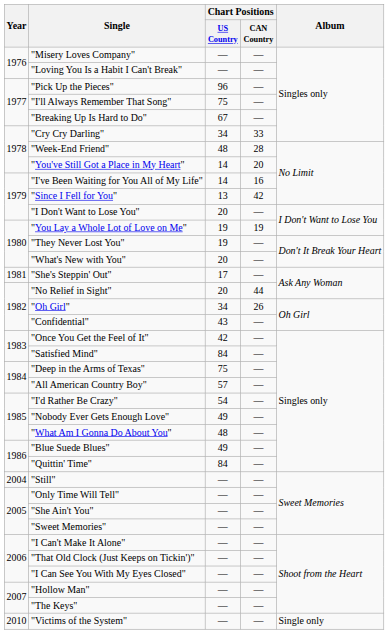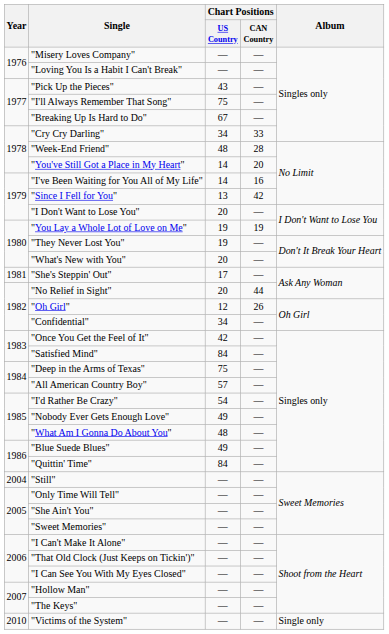"Pick Up the Pieces" | Chart Positions / US Country: 96 -> 43
"Oh Girl" | Chart Positions / US Country: 34 -> 12
"Confidential" | Chart Positions / US Country: 43 -> 34
